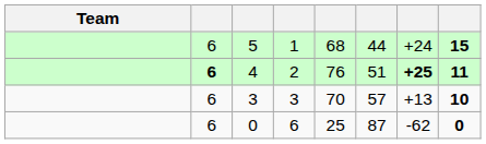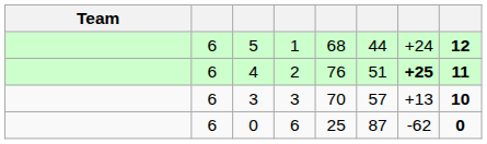5 | column 8: 15 -> 12
4 | column 2: bold -> normal
